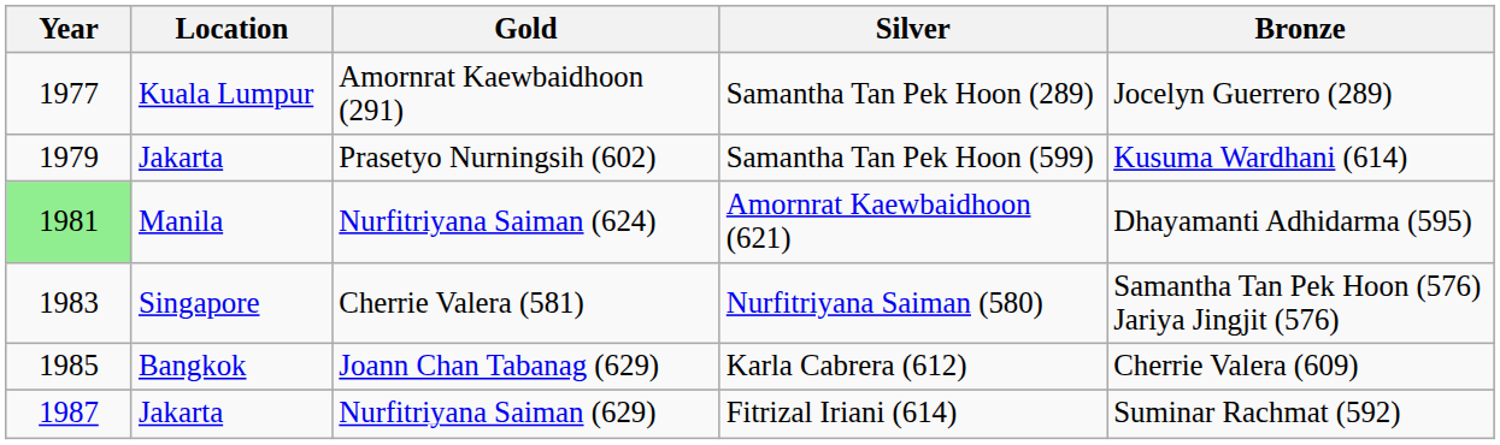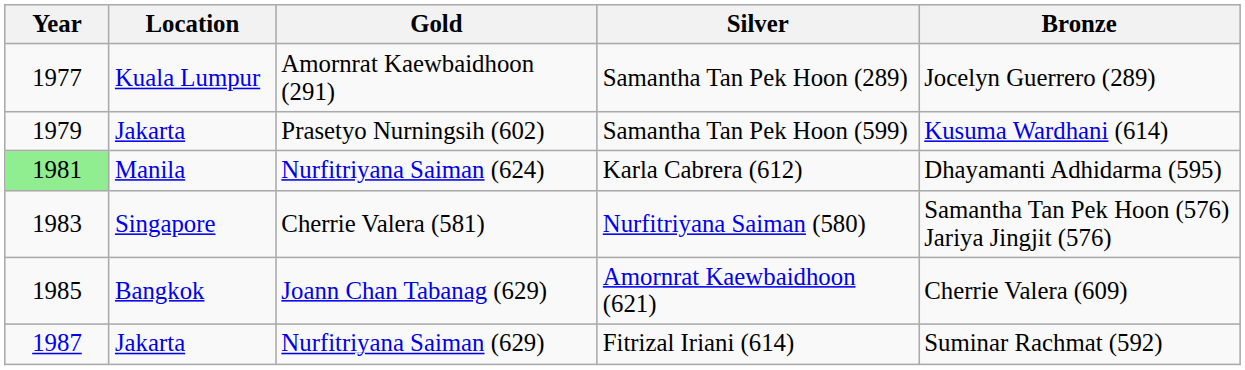Nurfitriyana Saiman (624) | Silver: Amornrat Kaewbaidhoon (621) -> Karla Cabrera (612)
Joann Chan Tabanag (629) | Silver: Karla Cabrera (612) -> Amornrat Kaewbaidhoon (621)
